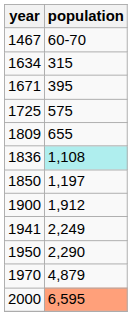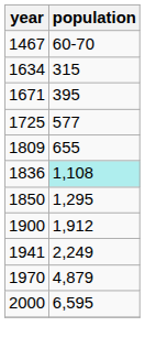1725 | population: 575 -> 577
1850 | population: 1,197 -> 1,295
- row: 1950 | 2,290
2000 | population: lightsalmon background -> no background
